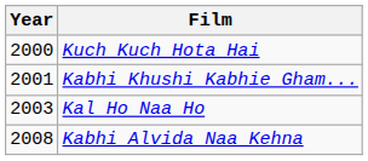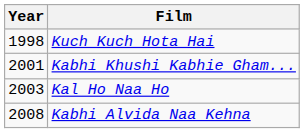Kuch Kuch Hota Hai | Year: 2000 -> 1998
